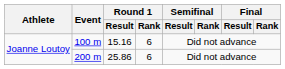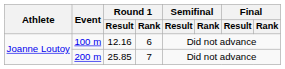100 m | Round 1 / Result: 15.16 -> 12.16
200 m | Round 1 / Result: 25.86 -> 25.85
200 m | Round 1 / Rank: 6 -> 7
